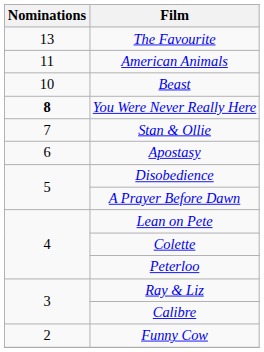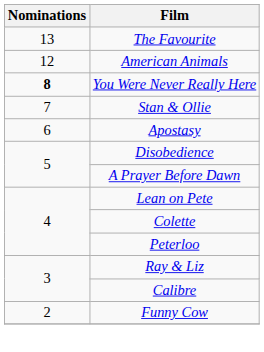American Animals | Nominations: 11 -> 12
- row: 10 | Beast
